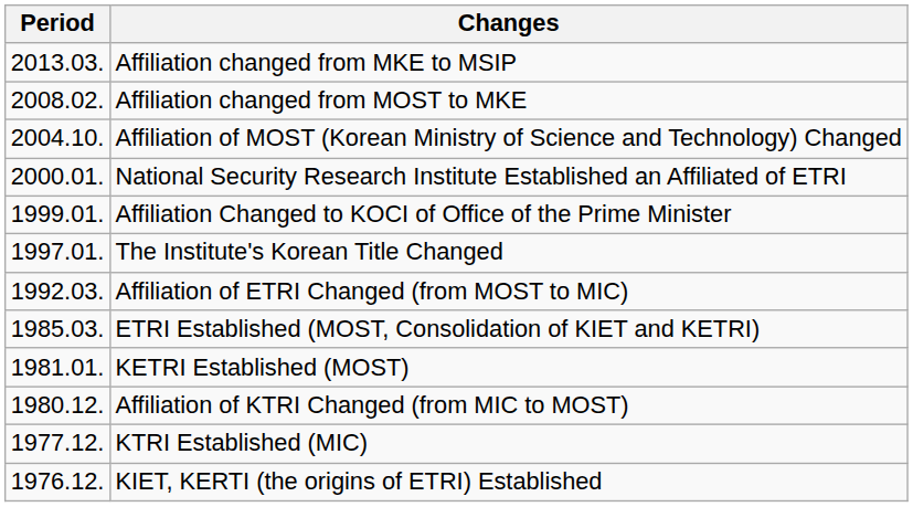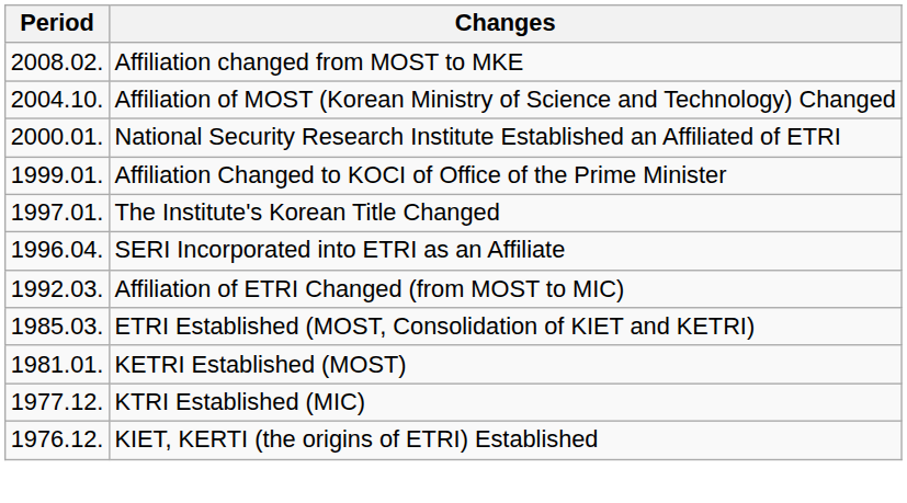- row: 2013.03. | Affiliation changed from MKE to MSIP
+ row: 1996.04. | SERI Incorporated into ETRI as an Affiliate
- row: 1980.12. | Affiliation of KTRI Changed (from MIC to MOST)
